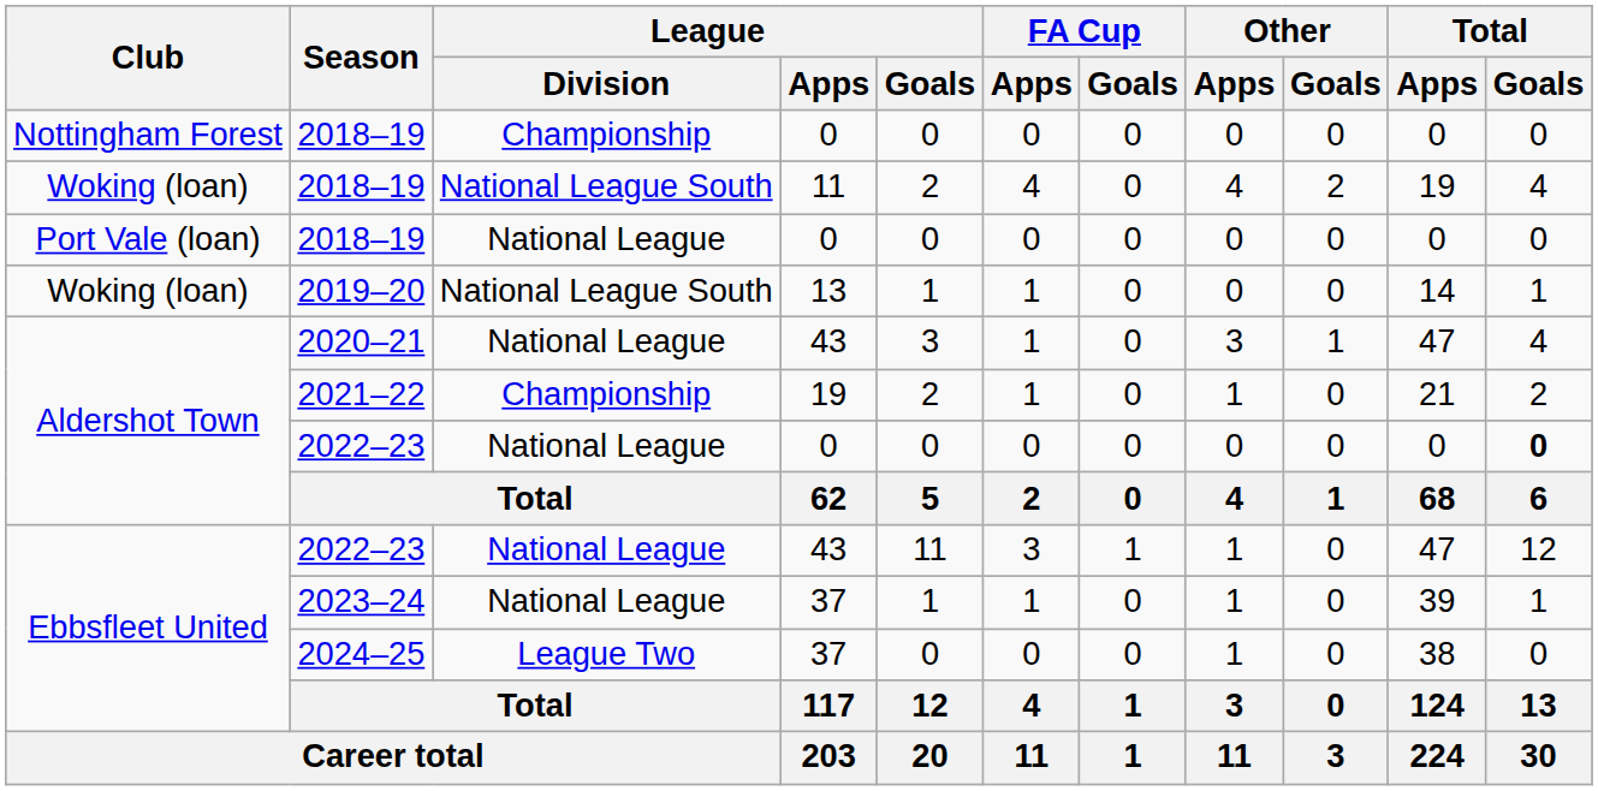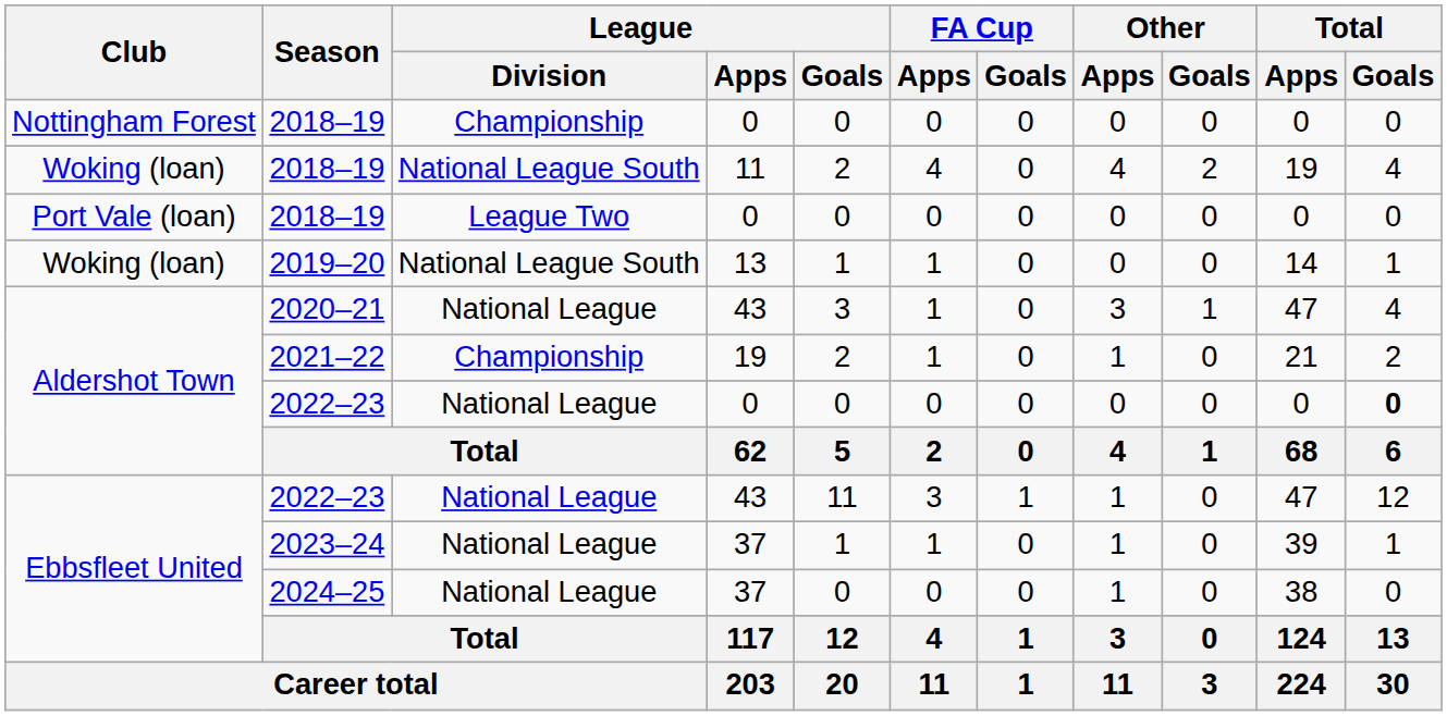Port Vale (loan) / 2018–19 | League / Division: National League -> League Two
2024–25 | League / Division: League Two -> National League
